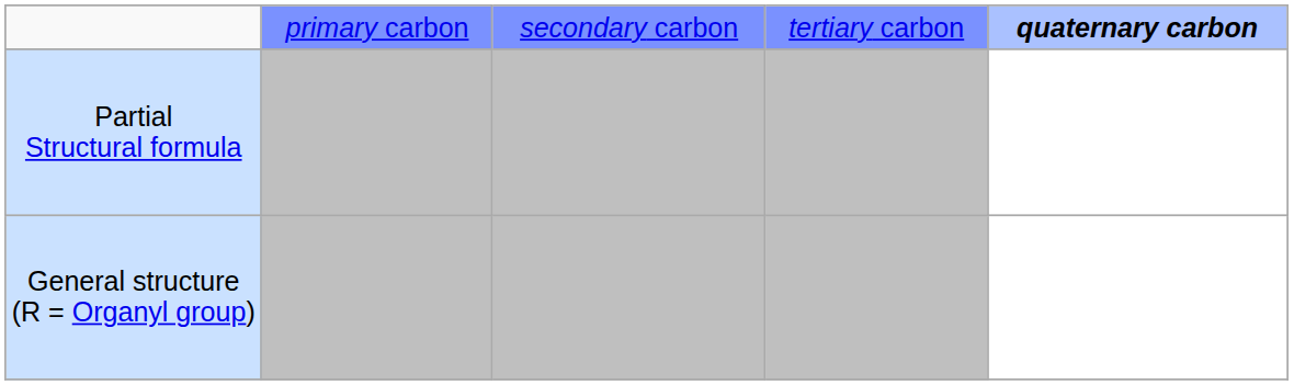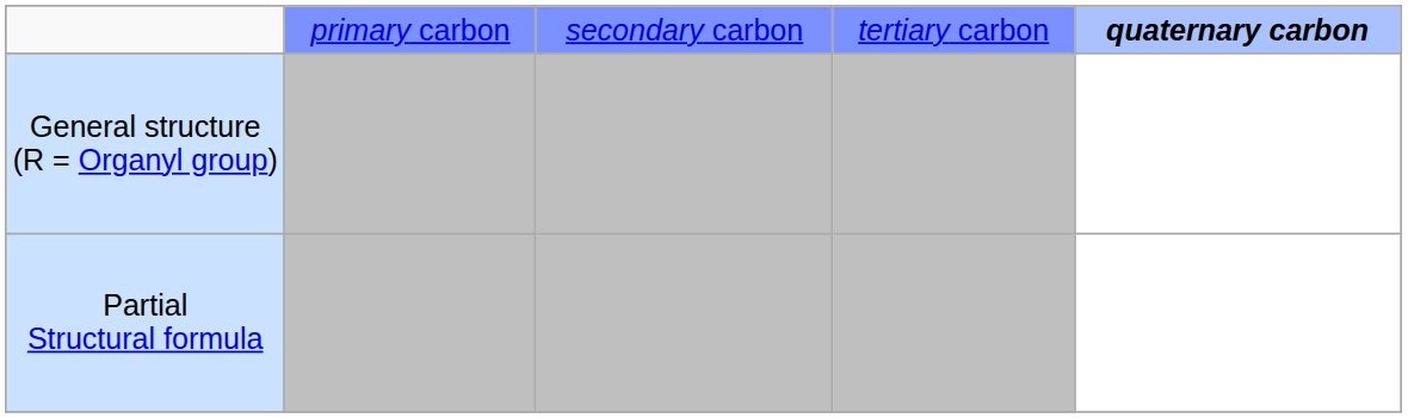rows swapped: General structure (R = Organyl group) <-> Partial Structural formula
